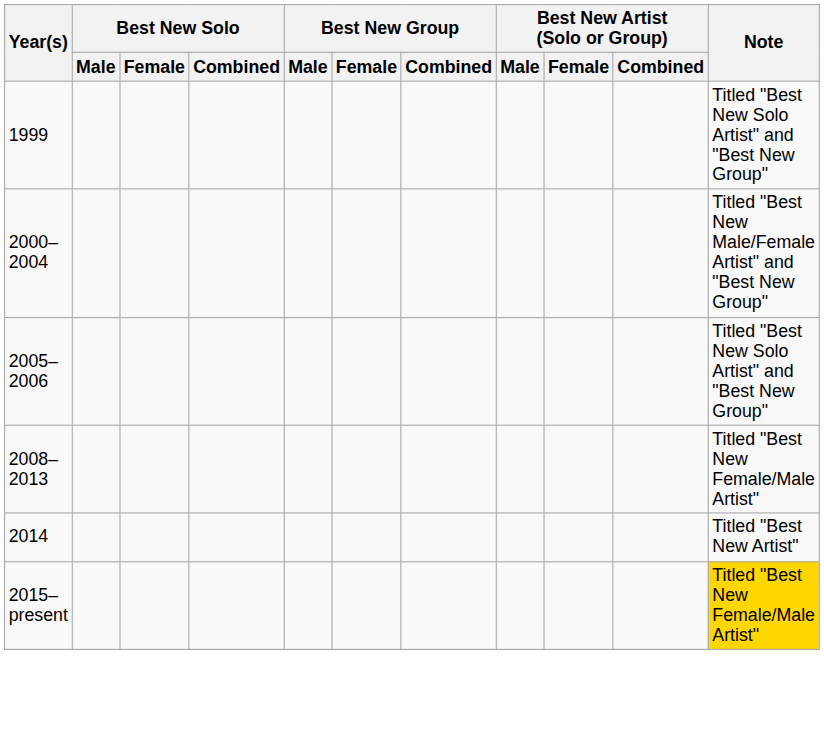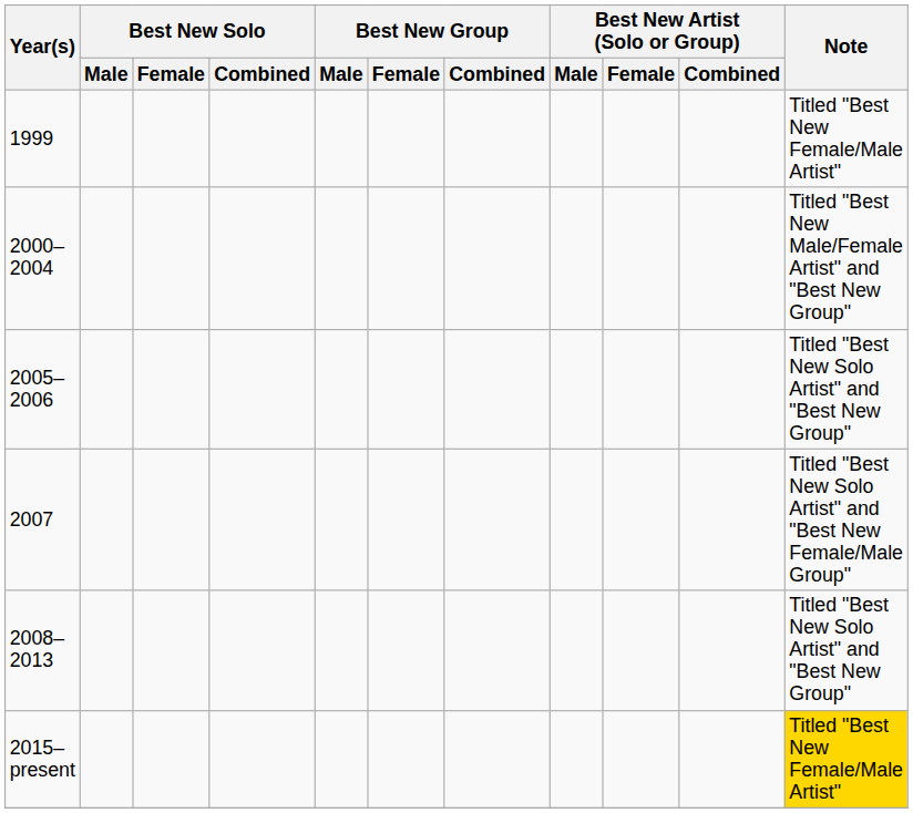1999 | Note: Titled "Best New Solo Artist" and "Best New Group" -> Titled "Best New Female/Male Artist"
+ row: 2007 | Titled "Best New Solo Artist" and "Best New Female/Male Group"
2008–2013 | Note: Titled "Best New Female/Male Artist" -> Titled "Best New Solo Artist" and "Best New Group"
- row: 2014 | Titled "Best New Artist"
